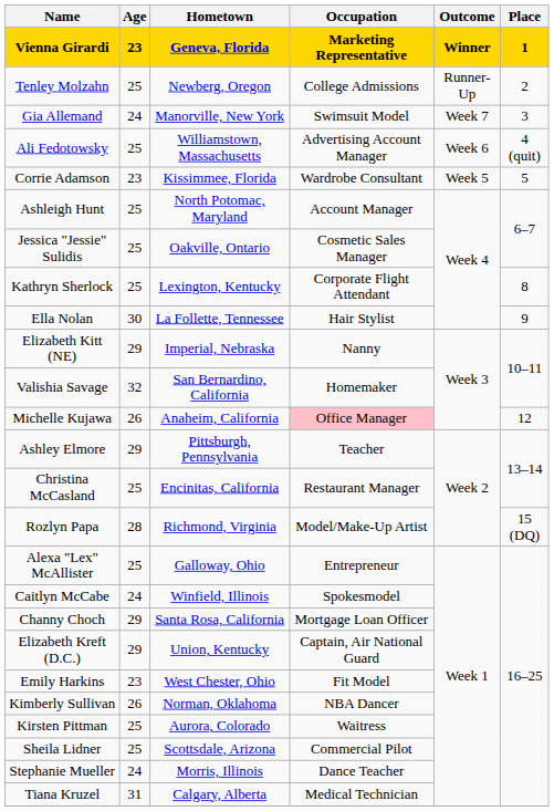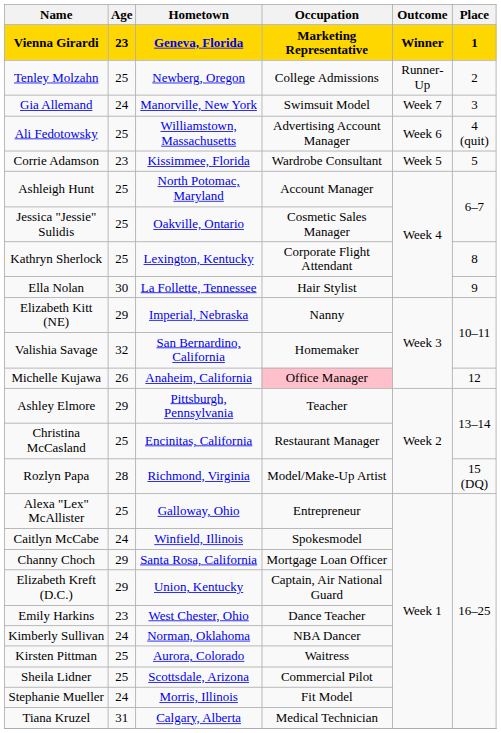Emily Harkins | Occupation: Fit Model -> Dance Teacher
Kimberly Sullivan | Age: 26 -> 24
Stephanie Mueller | Occupation: Dance Teacher -> Fit Model
